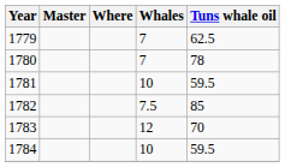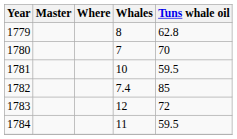1779 | Whales: 7 -> 8
1779 | Tuns whale oil: 62.5 -> 62.8
1780 | Tuns whale oil: 78 -> 70
1782 | Whales: 7.5 -> 7.4
1783 | Tuns whale oil: 70 -> 72
1784 | Whales: 10 -> 11
